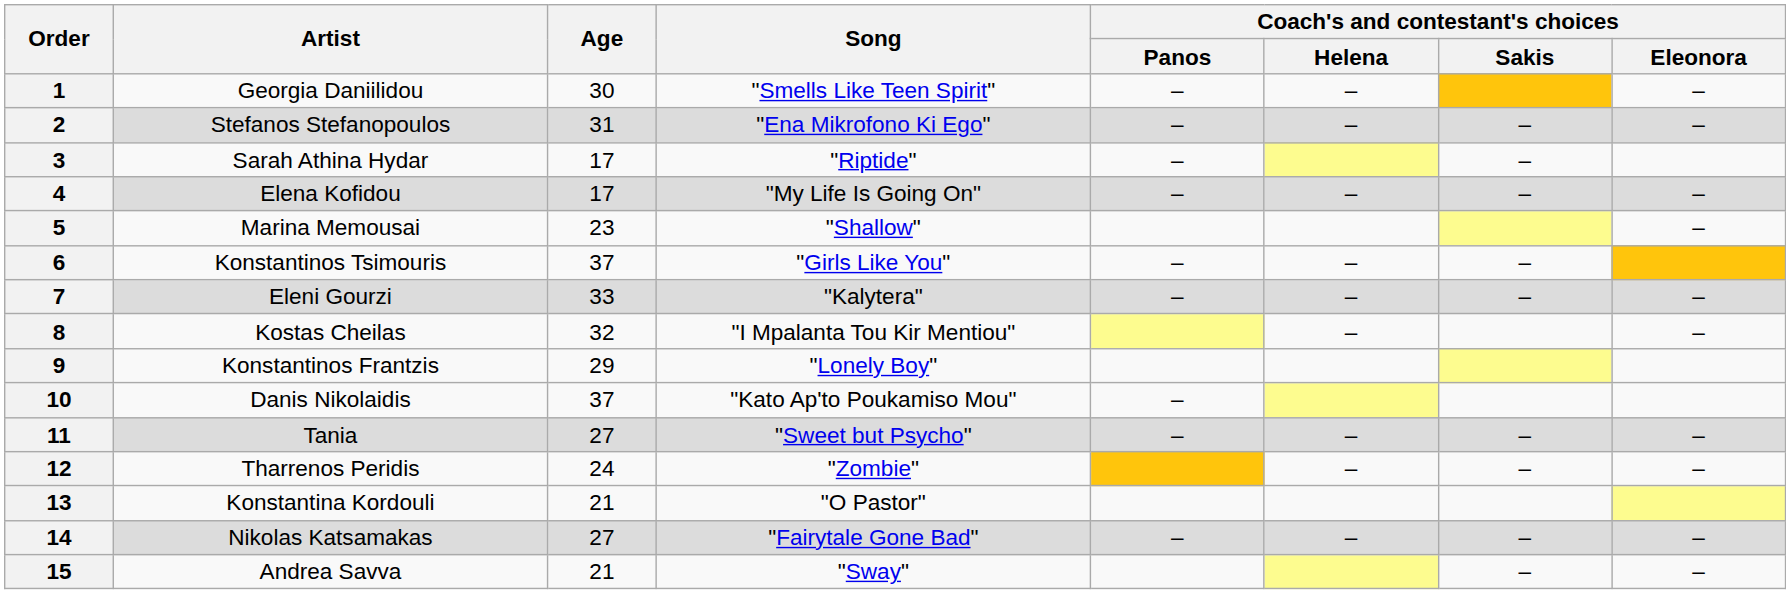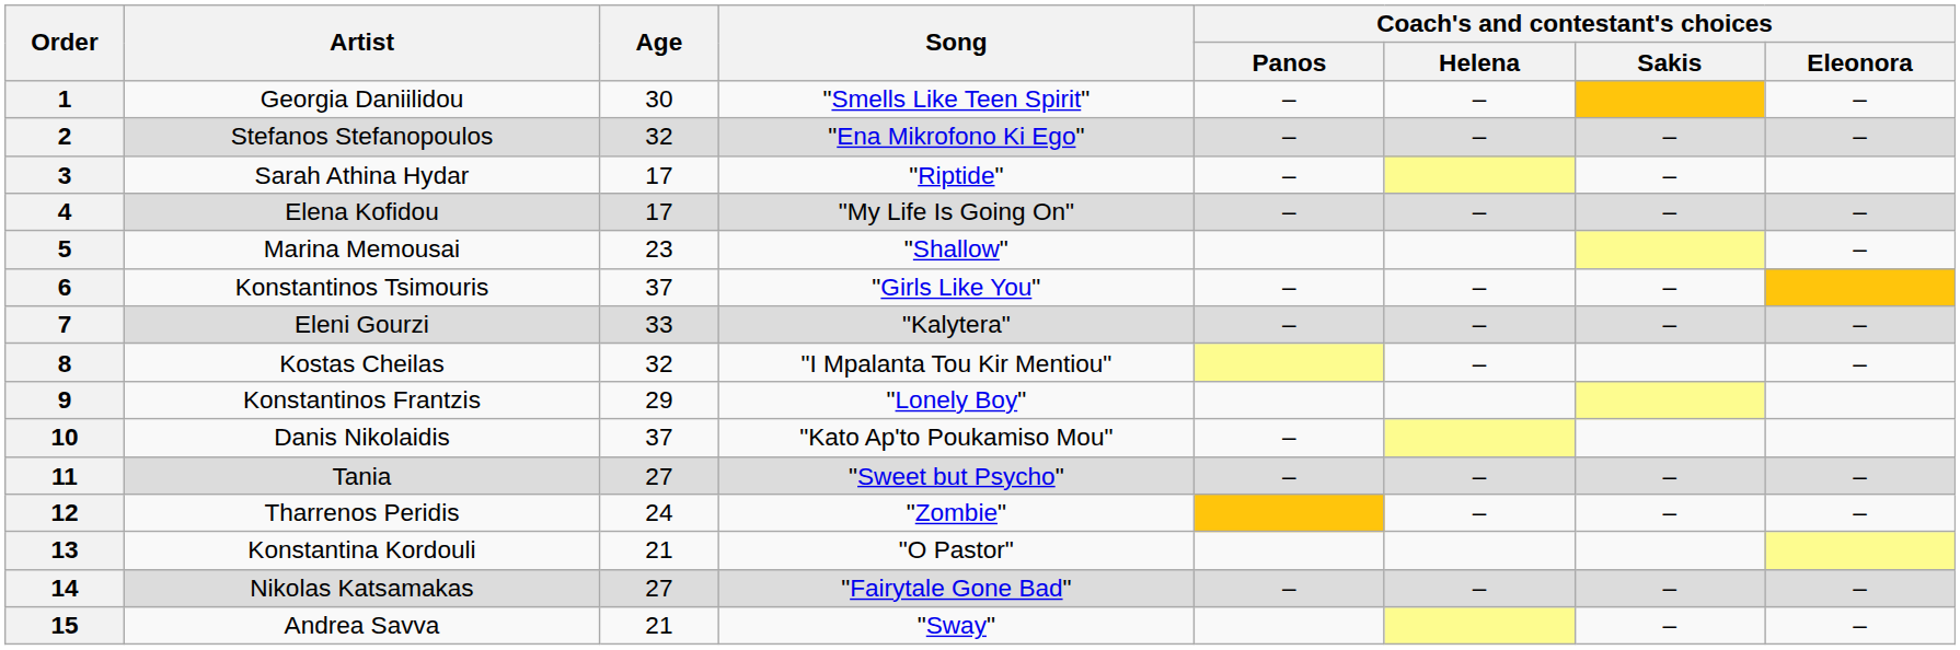2 | Age: 31 -> 32
